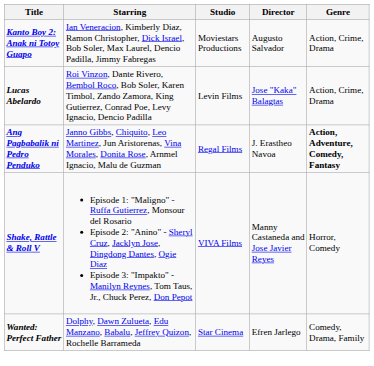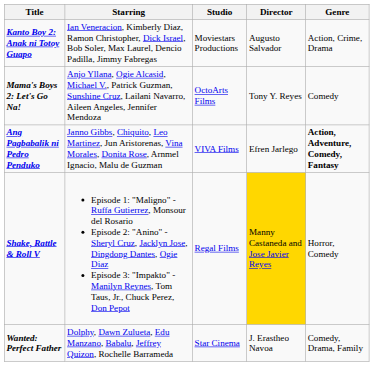- row: Lucas Abelardo | Roi Vinzon, Dante Rivero, Bembol Roco, Bob Soler, Karen Timbol, Zando Zamora, King Gutierrez, Conrad Poe, Levy Ignacio, Dencio Padilla | Levin Films | Jose "Kaka" Balagtas | Action, Crime, Drama
+ row: Mama's Boys 2: Let's Go Na! | Anjo Yllana, Ogie Alcasid, Michael V., Patrick Guzman, Sunshine Cruz, Lailani Navarro, Aileen Angeles, Jennifer Mendoza | OctoArts Films | Tony Y. Reyes | Comedy
Ang Pagbabalik ni Pedro Penduko | Studio: Regal Films -> VIVA Films
Ang Pagbabalik ni Pedro Penduko | Director: J. Erastheo Navoa -> Efren Jarlego
Shake, Rattle & Roll V | Studio: VIVA Films -> Regal Films
Shake, Rattle & Roll V | Director: no background -> gold background
Wanted: Perfect Father | Director: Efren Jarlego -> J. Erastheo Navoa
